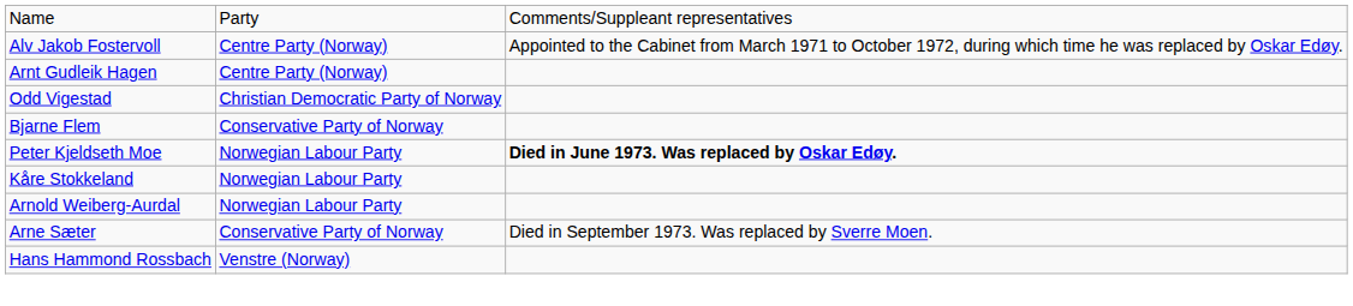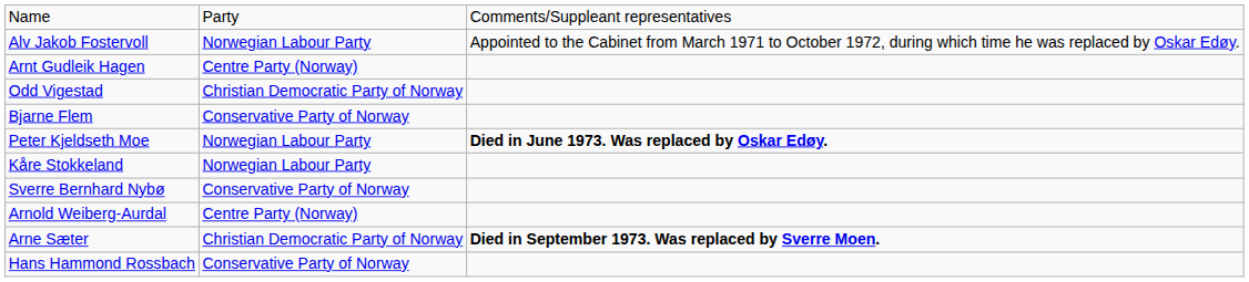Alv Jakob Fostervoll | column 2: Centre Party (Norway) -> Norwegian Labour Party
+ row: Sverre Bernhard Nybø | Conservative Party of Norway
Arnold Weiberg-Aurdal | column 2: Norwegian Labour Party -> Centre Party (Norway)
Arne Sæter | column 2: Conservative Party of Norway -> Christian Democratic Party of Norway
Arne Sæter | column 3: normal -> bold
Hans Hammond Rossbach | column 2: Venstre (Norway) -> Conservative Party of Norway
